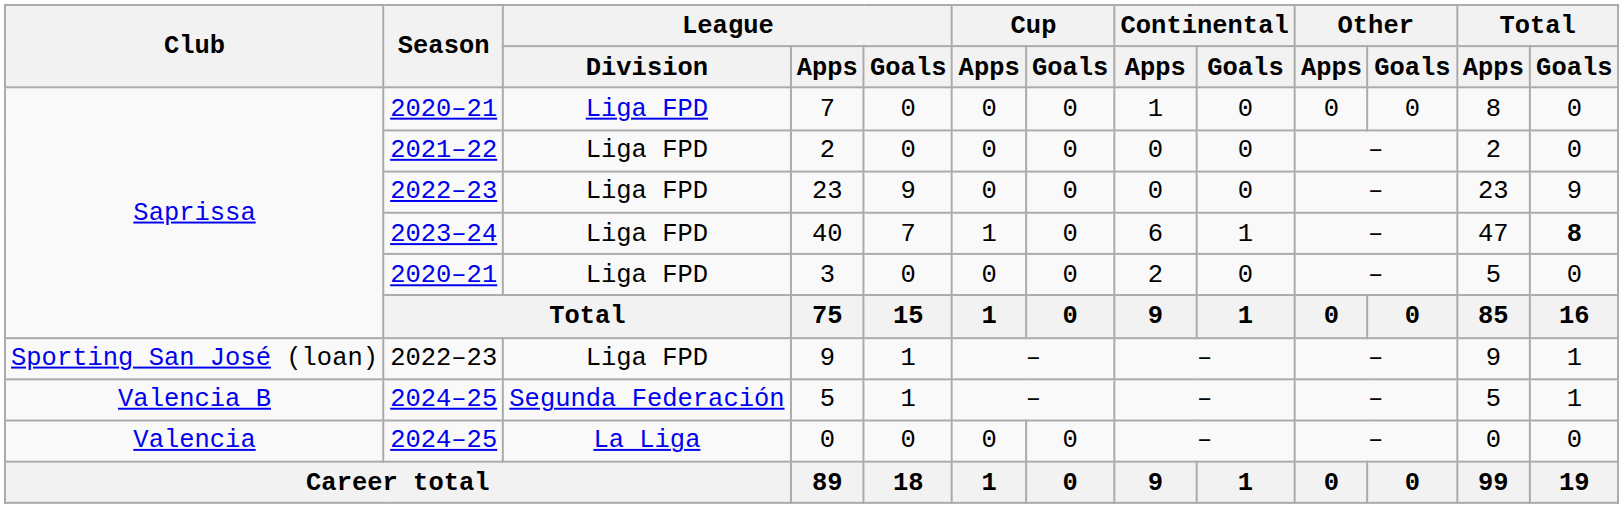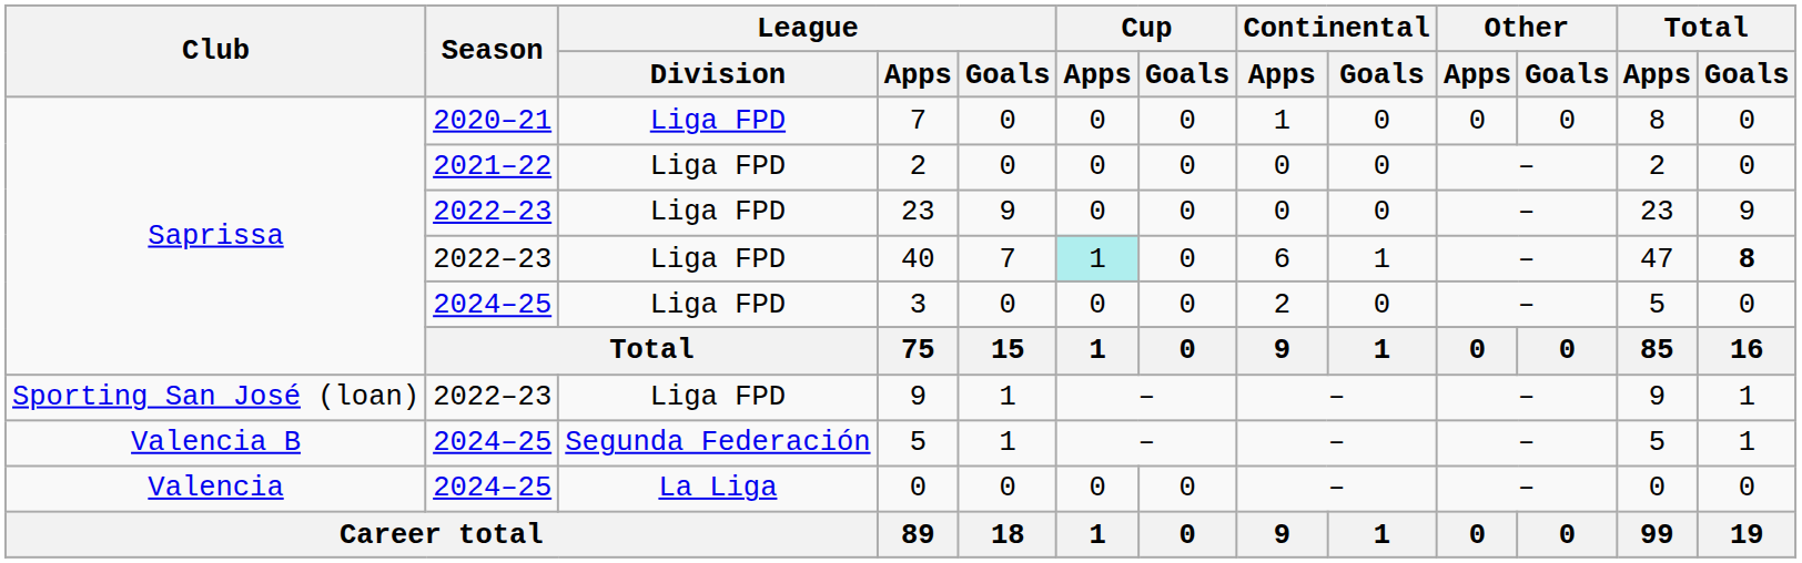40 | Season: 2023–24 -> 2022–23
40 | Cup / Apps: no background -> paleturquoise background
3 | Season: 2020–21 -> 2024–25
